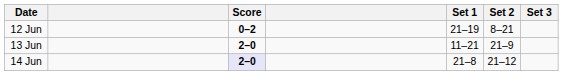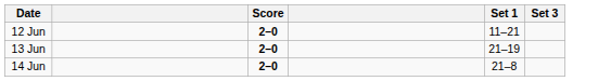- column: Set 2 | 8–21 | 21–9 | 21–12
12 Jun | Score: 0–2 -> 2–0
12 Jun | Set 1: 21–19 -> 11–21
13 Jun | Set 1: 11–21 -> 21–19
14 Jun | Score: lavender background -> no background
